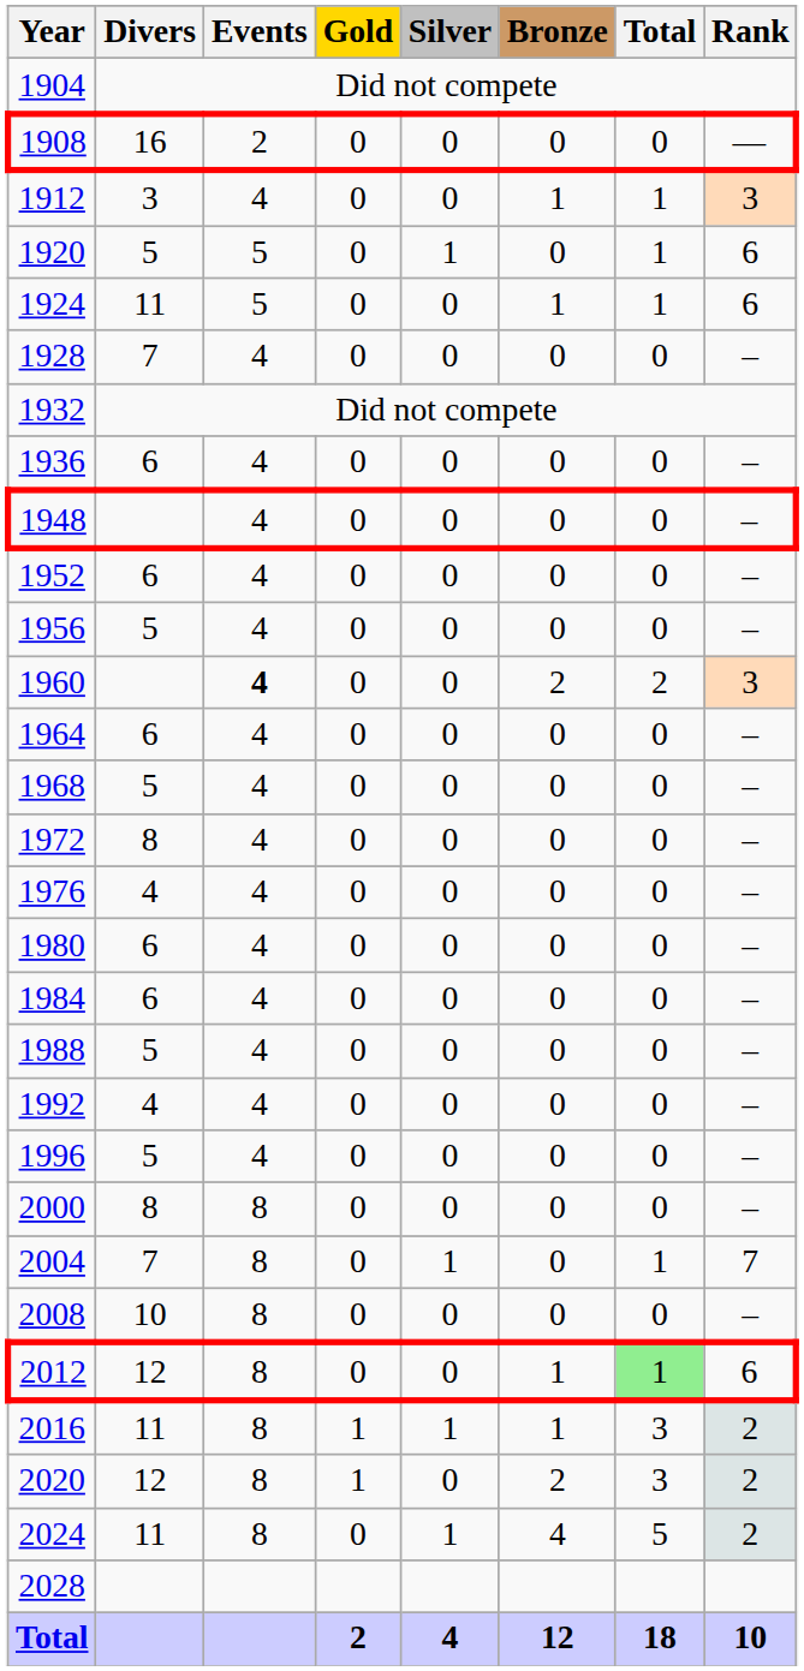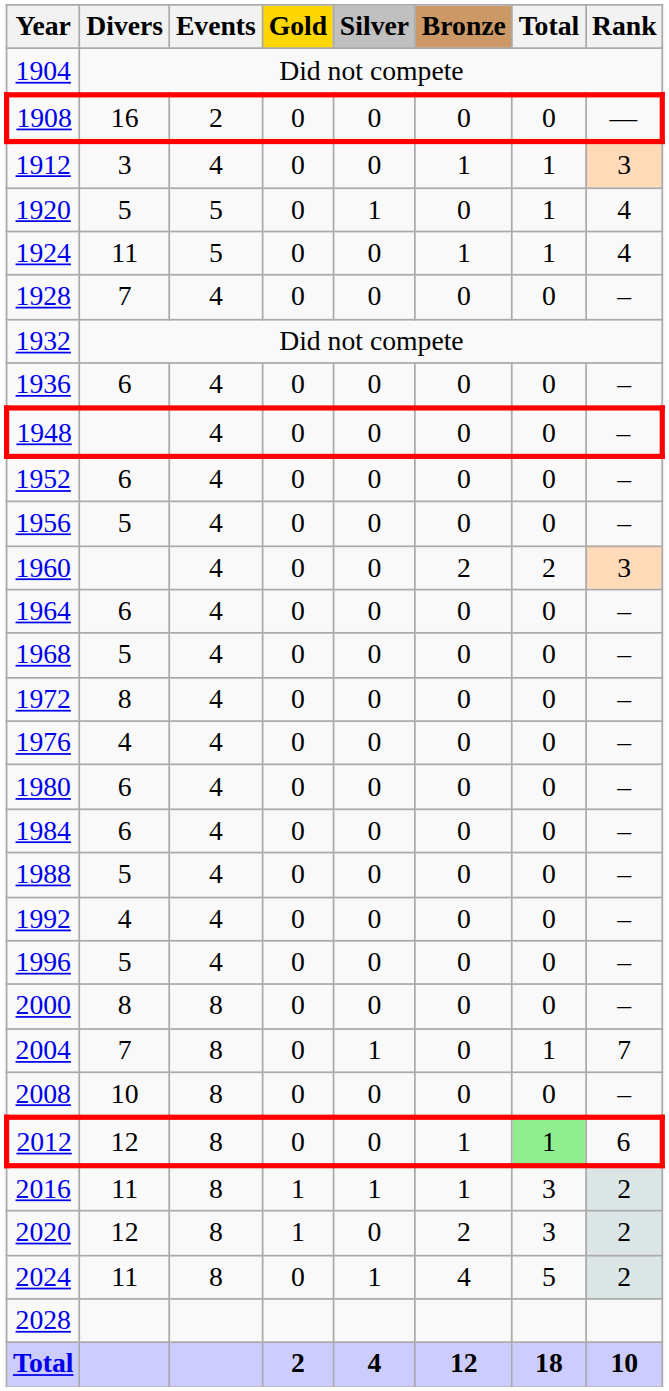1920 | Rank: 6 -> 4
1924 | Rank: 6 -> 4
1960 | Events: bold -> normal
